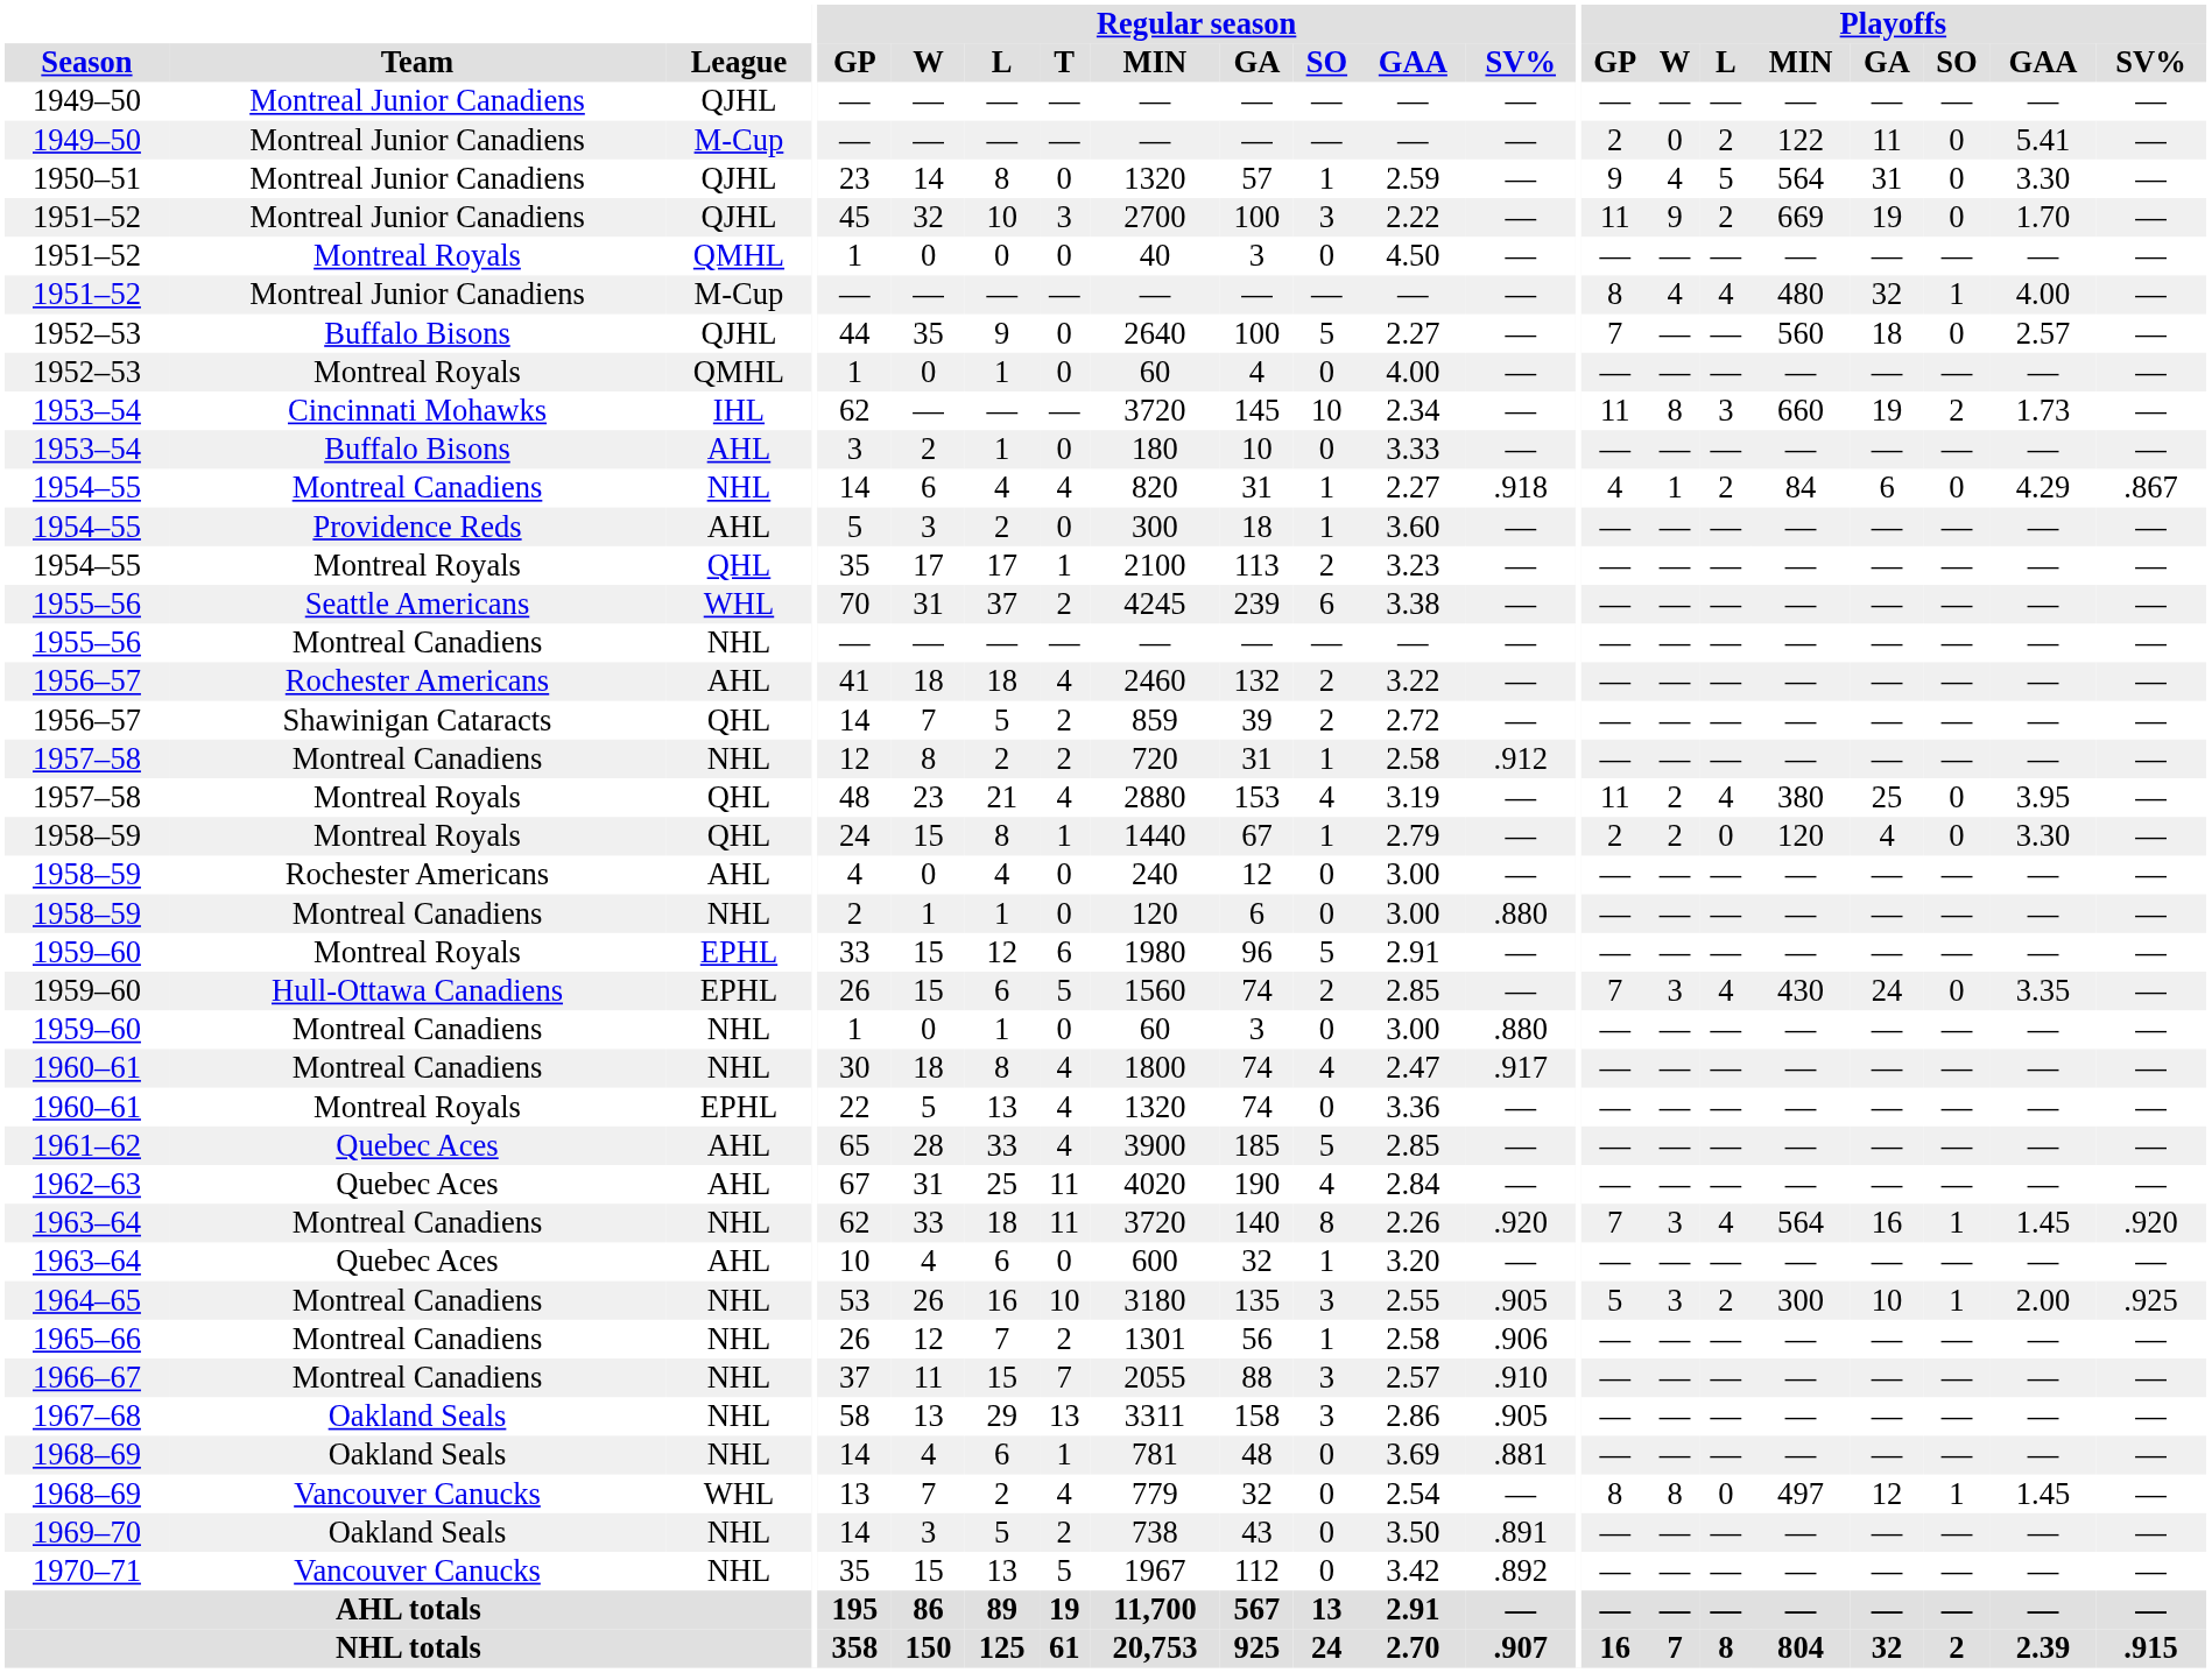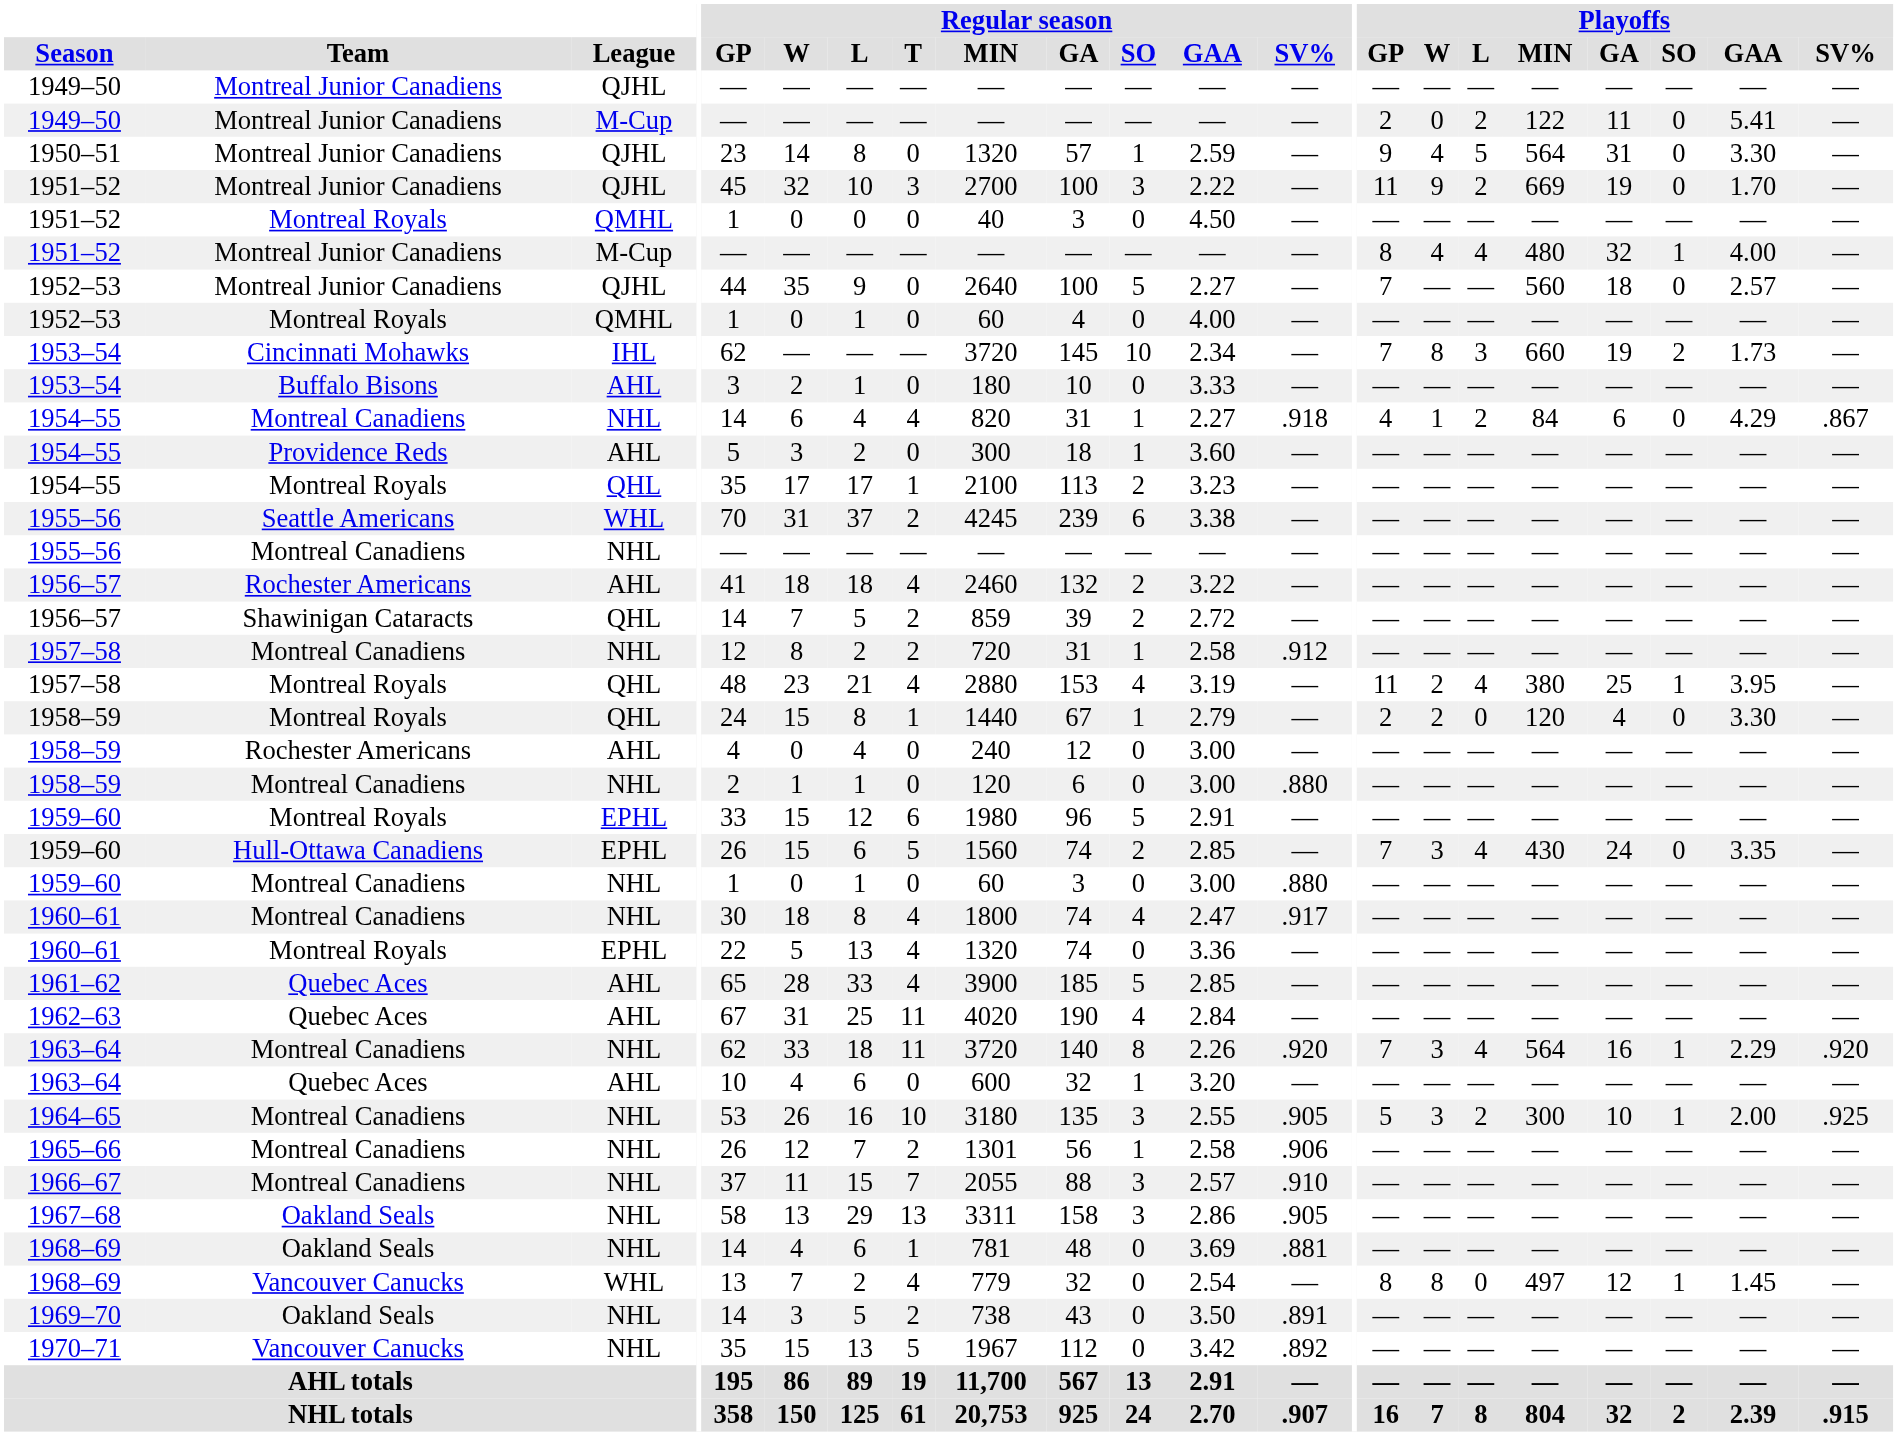1952–53 / QJHL | Team: Buffalo Bisons -> Montreal Junior Canadiens
1953–54 / IHL | Playoffs / GP: 11 -> 7
1957–58 / QHL | Playoffs / SO: 0 -> 1
1963–64 / NHL | Playoffs / GAA: 1.45 -> 2.29
